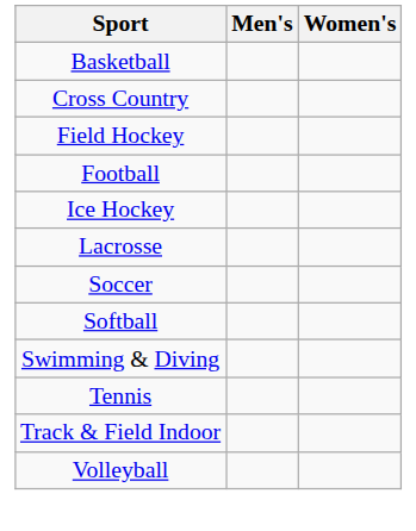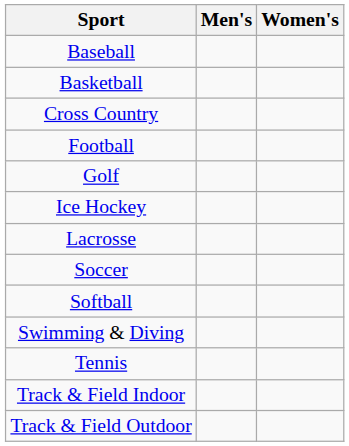+ row: Baseball
- row: Field Hockey
+ row: Golf
+ row: Track & Field Outdoor
- row: Volleyball
